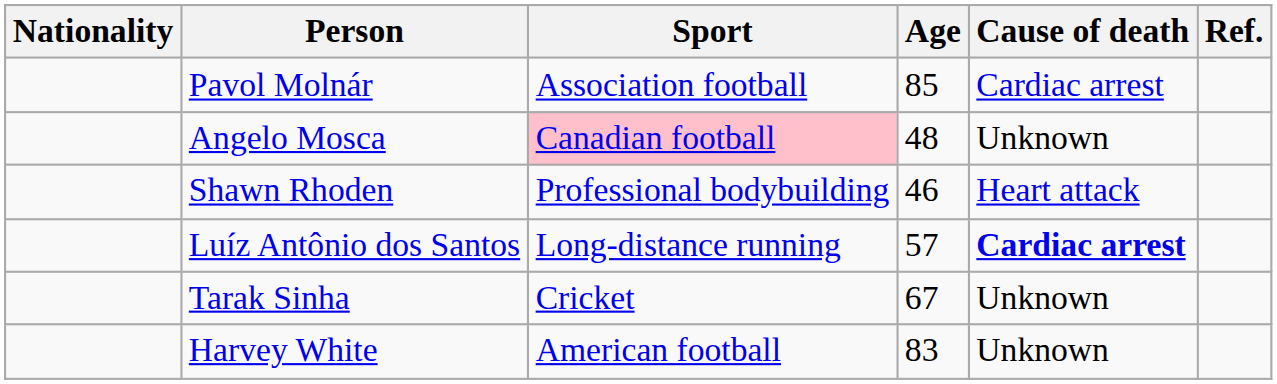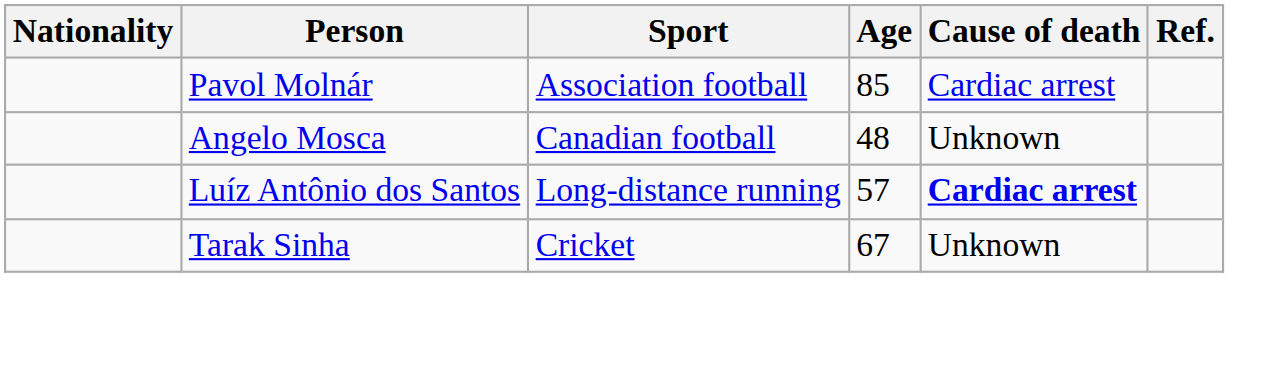Angelo Mosca | Sport: pink background -> no background
- row: Shawn Rhoden | Professional bodybuilding | 46 | Heart attack
- row: Harvey White | American football | 83 | Unknown
